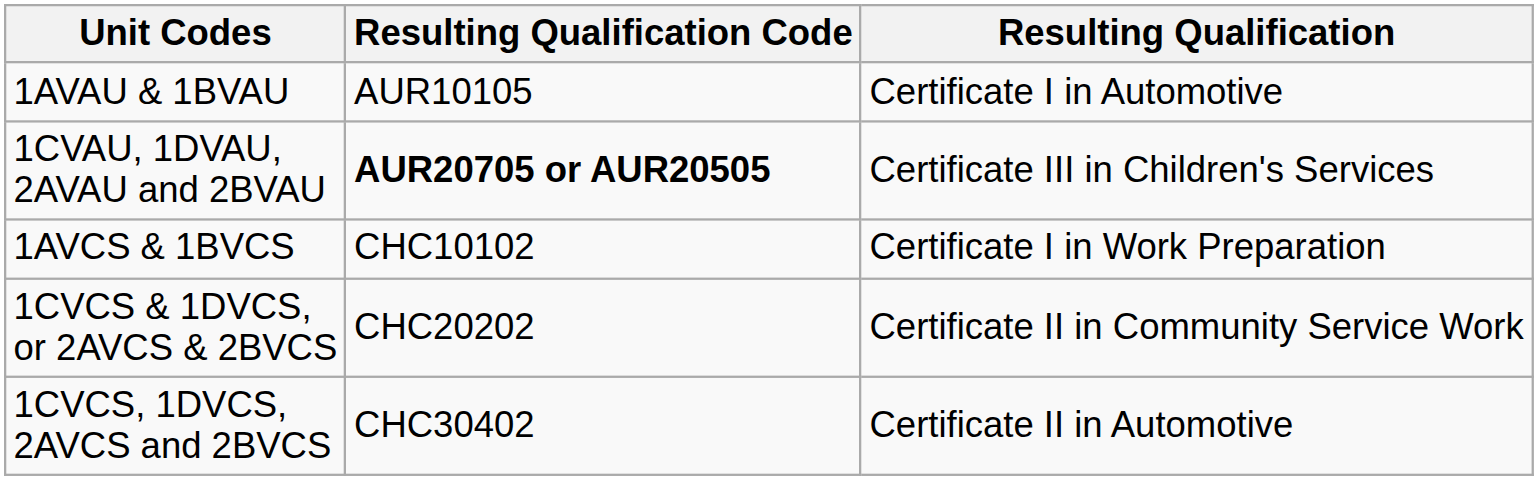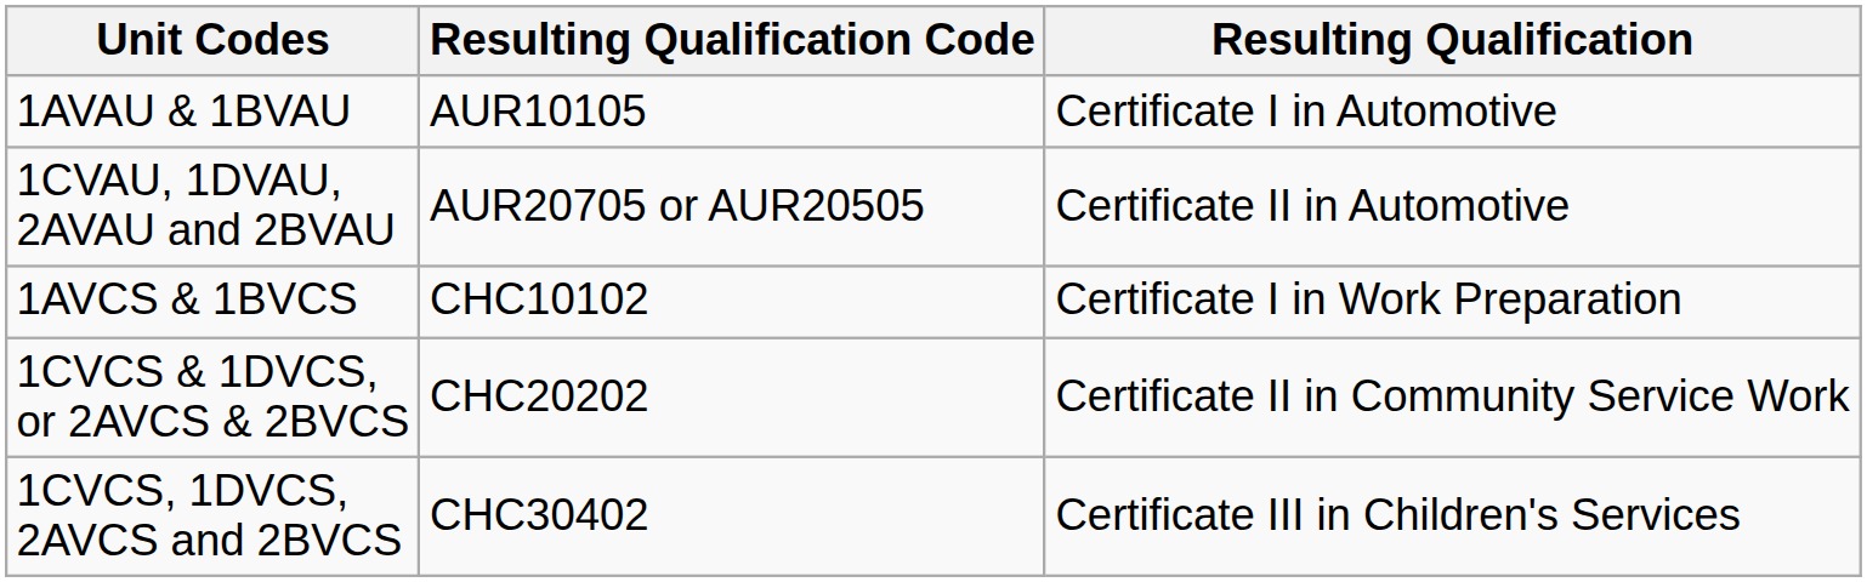1CVAU, 1DVAU, 2AVAU and 2BVAU | Resulting Qualification Code: bold -> normal
1CVAU, 1DVAU, 2AVAU and 2BVAU | Resulting Qualification: Certificate III in Children's Services -> Certificate II in Automotive
1CVCS, 1DVCS, 2AVCS and 2BVCS | Resulting Qualification: Certificate II in Automotive -> Certificate III in Children's Services
